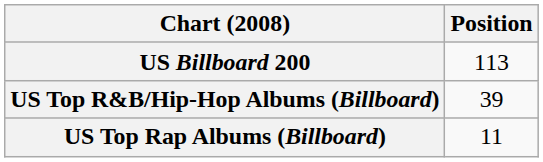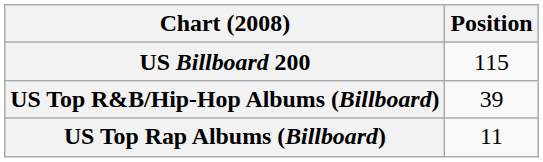US Billboard 200 | Position: 113 -> 115
